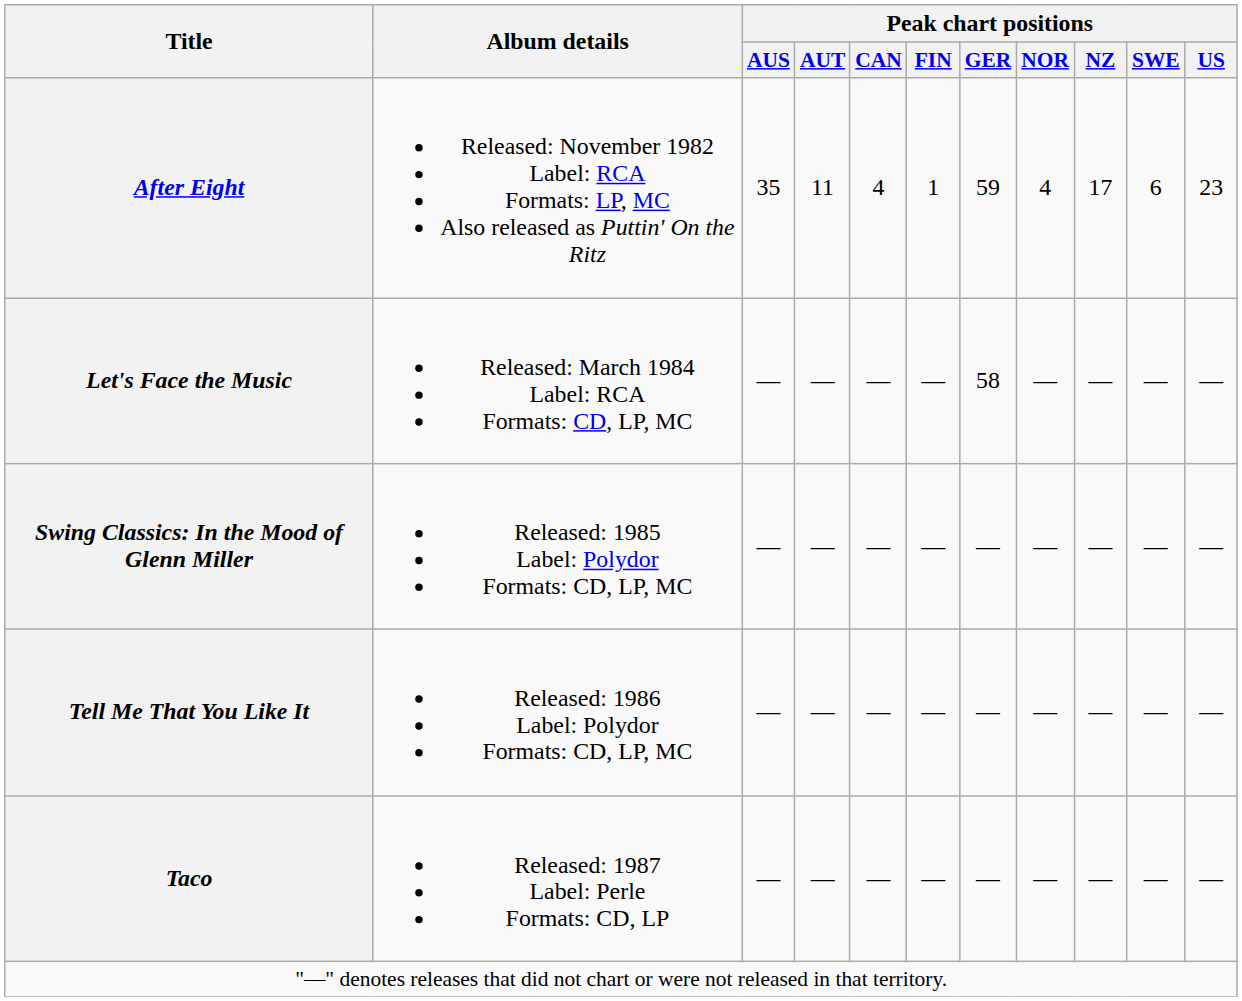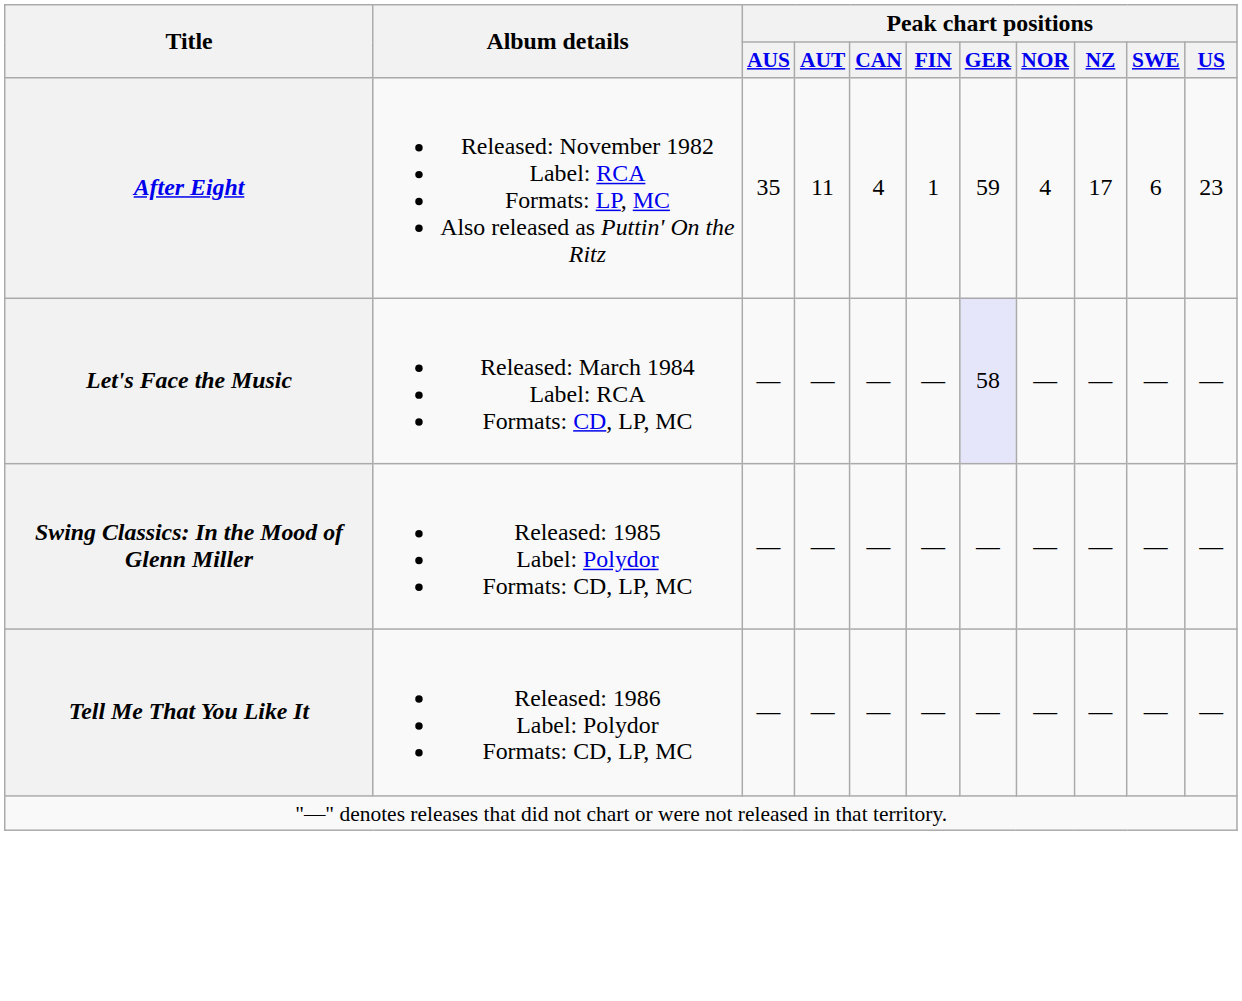Let's Face the Music | Peak chart positions / GER: no background -> lavender background
- row: Taco | Released: 1987 Label: Perle Formats: CD, LP | — | — | — | — | — | — | — | — | —
